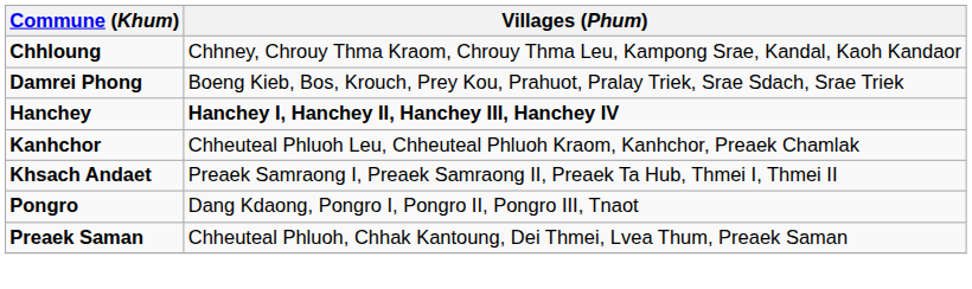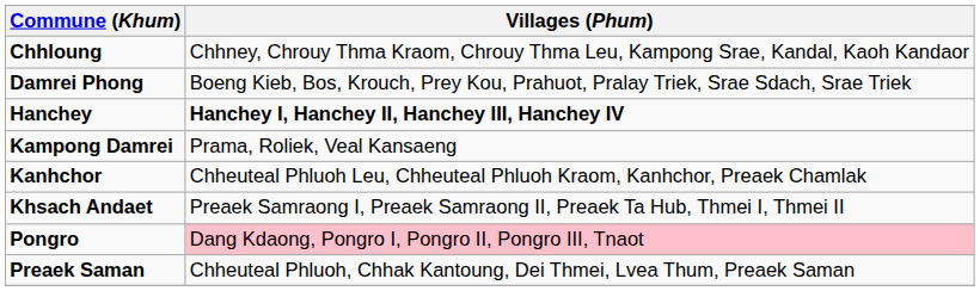+ row: Kampong Damrei | Prama, Roliek, Veal Kansaeng
Pongro | Villages (Phum): no background -> pink background
